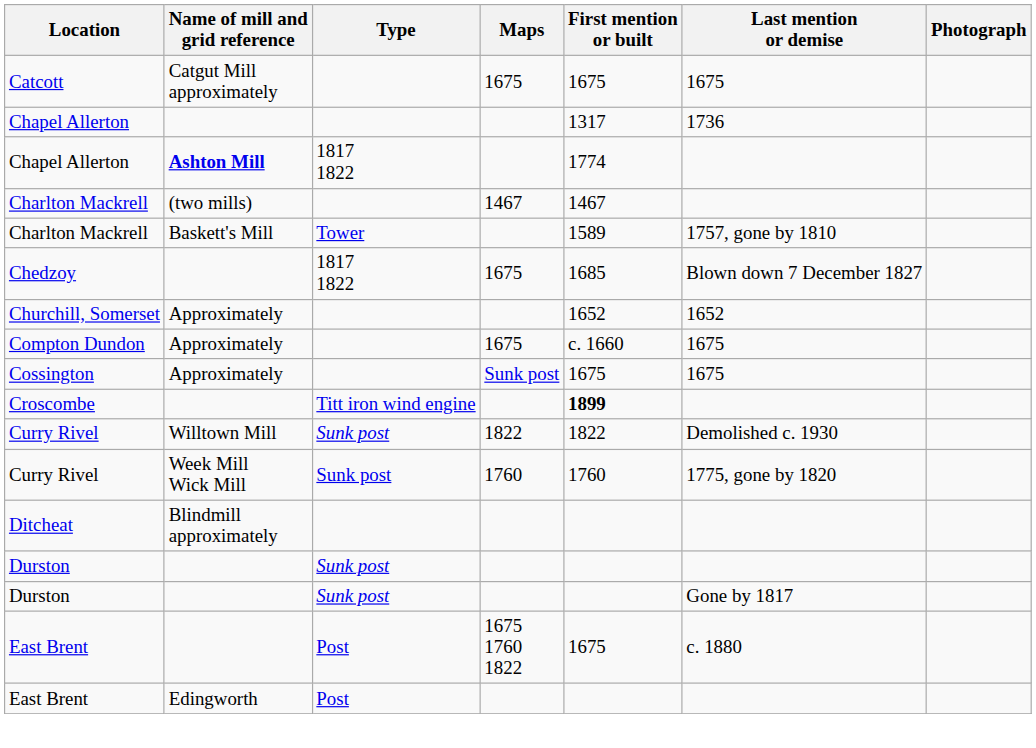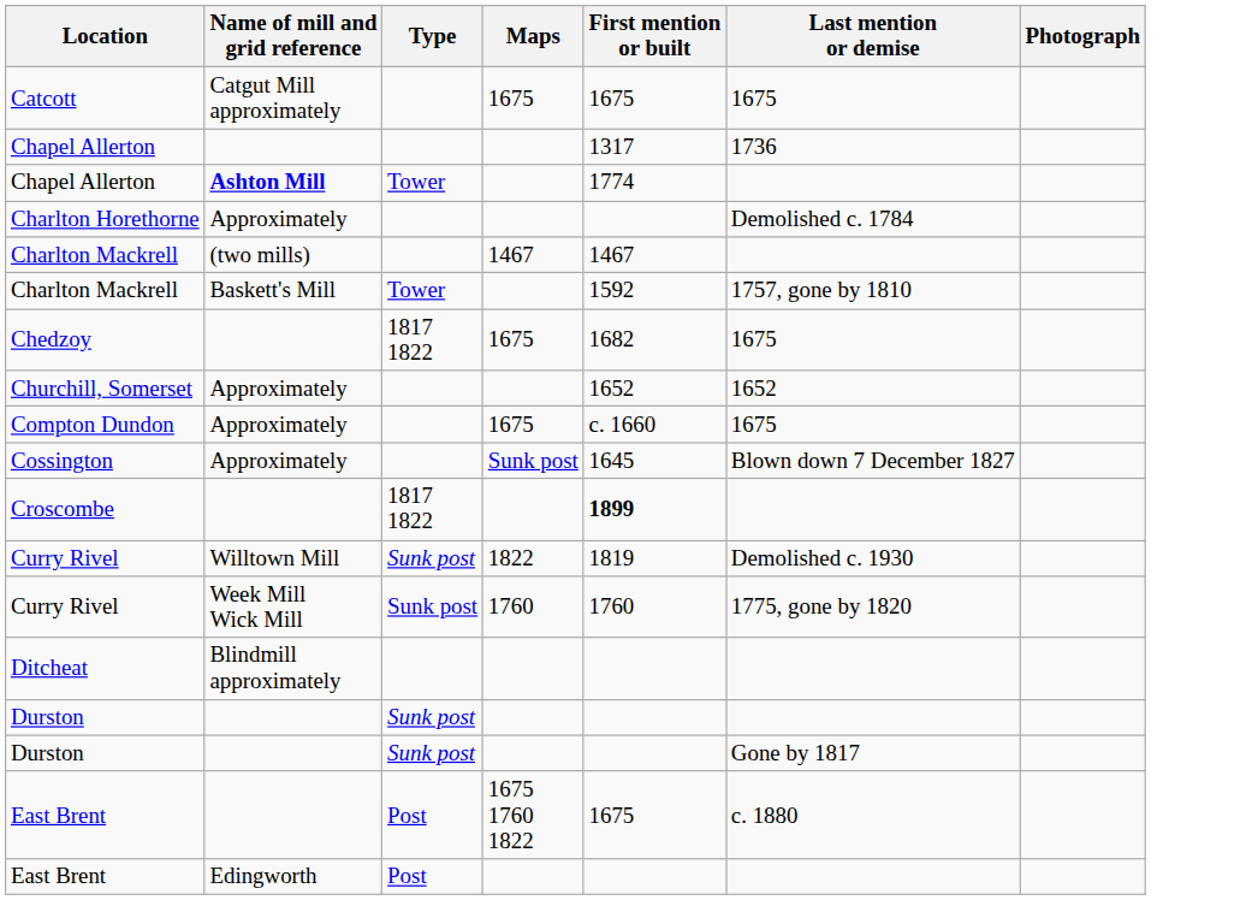Chapel Allerton / Ashton Mill | Type: 1817 1822 -> Tower
+ row: Charlton Horethorne | Approximately | Demolished c. 1784
Charlton Mackrell / Baskett's Mill | First mention or built: 1589 -> 1592
Chedzoy | First mention or built: 1685 -> 1682
Chedzoy | Last mention or demise: Blown down 7 December 1827 -> 1675
Cossington | First mention or built: 1675 -> 1645
Cossington | Last mention or demise: 1675 -> Blown down 7 December 1827
Croscombe | Type: Titt iron wind engine -> 1817 1822
Curry Rivel / Willtown Mill | First mention or built: 1822 -> 1819
